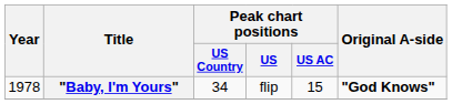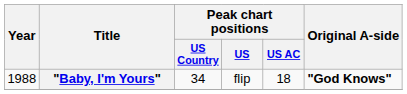"Baby, I'm Yours" | Year: 1978 -> 1988
"Baby, I'm Yours" | Peak chart positions / US AC: 15 -> 18
